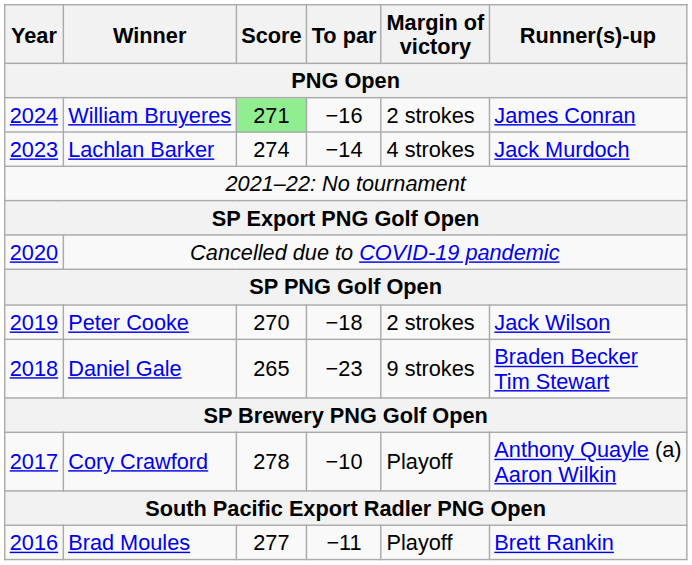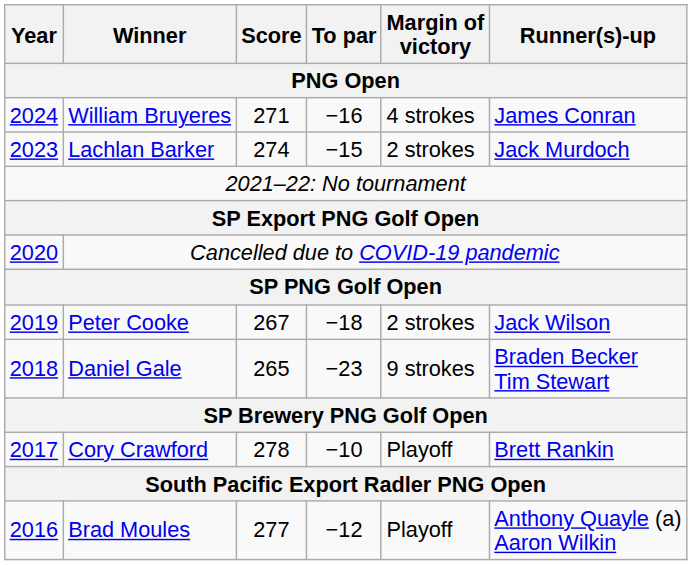William Bruyeres | Score: lightgreen background -> no background
William Bruyeres | Margin of victory: 2 strokes -> 4 strokes
Lachlan Barker | To par: −14 -> −15
Lachlan Barker | Margin of victory: 4 strokes -> 2 strokes
Peter Cooke | Score: 270 -> 267
Cory Crawford | Runner(s)-up: Anthony Quayle (a) Aaron Wilkin -> Brett Rankin
Brad Moules | To par: −11 -> −12
Brad Moules | Runner(s)-up: Brett Rankin -> Anthony Quayle (a) Aaron Wilkin
